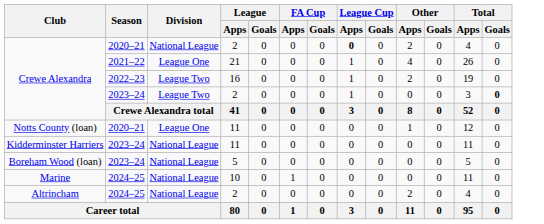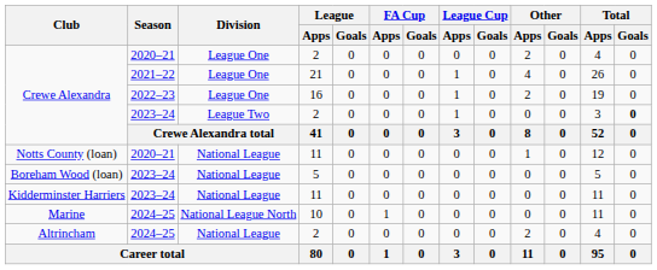Crewe Alexandra / 2020–21 | Division: National League -> League One
Crewe Alexandra / 2020–21 | League Cup / Apps: bold -> normal
Crewe Alexandra / 2022–23 | Division: League Two -> League One
Notts County (loan) | Division: League One -> National League
rows swapped: Boreham Wood (loan) <-> Kidderminster Harriers
Marine | Division: National League -> National League North
